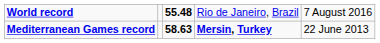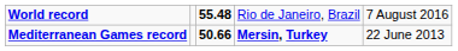Mediterranean Games record | column 3: 58.63 -> 50.66
